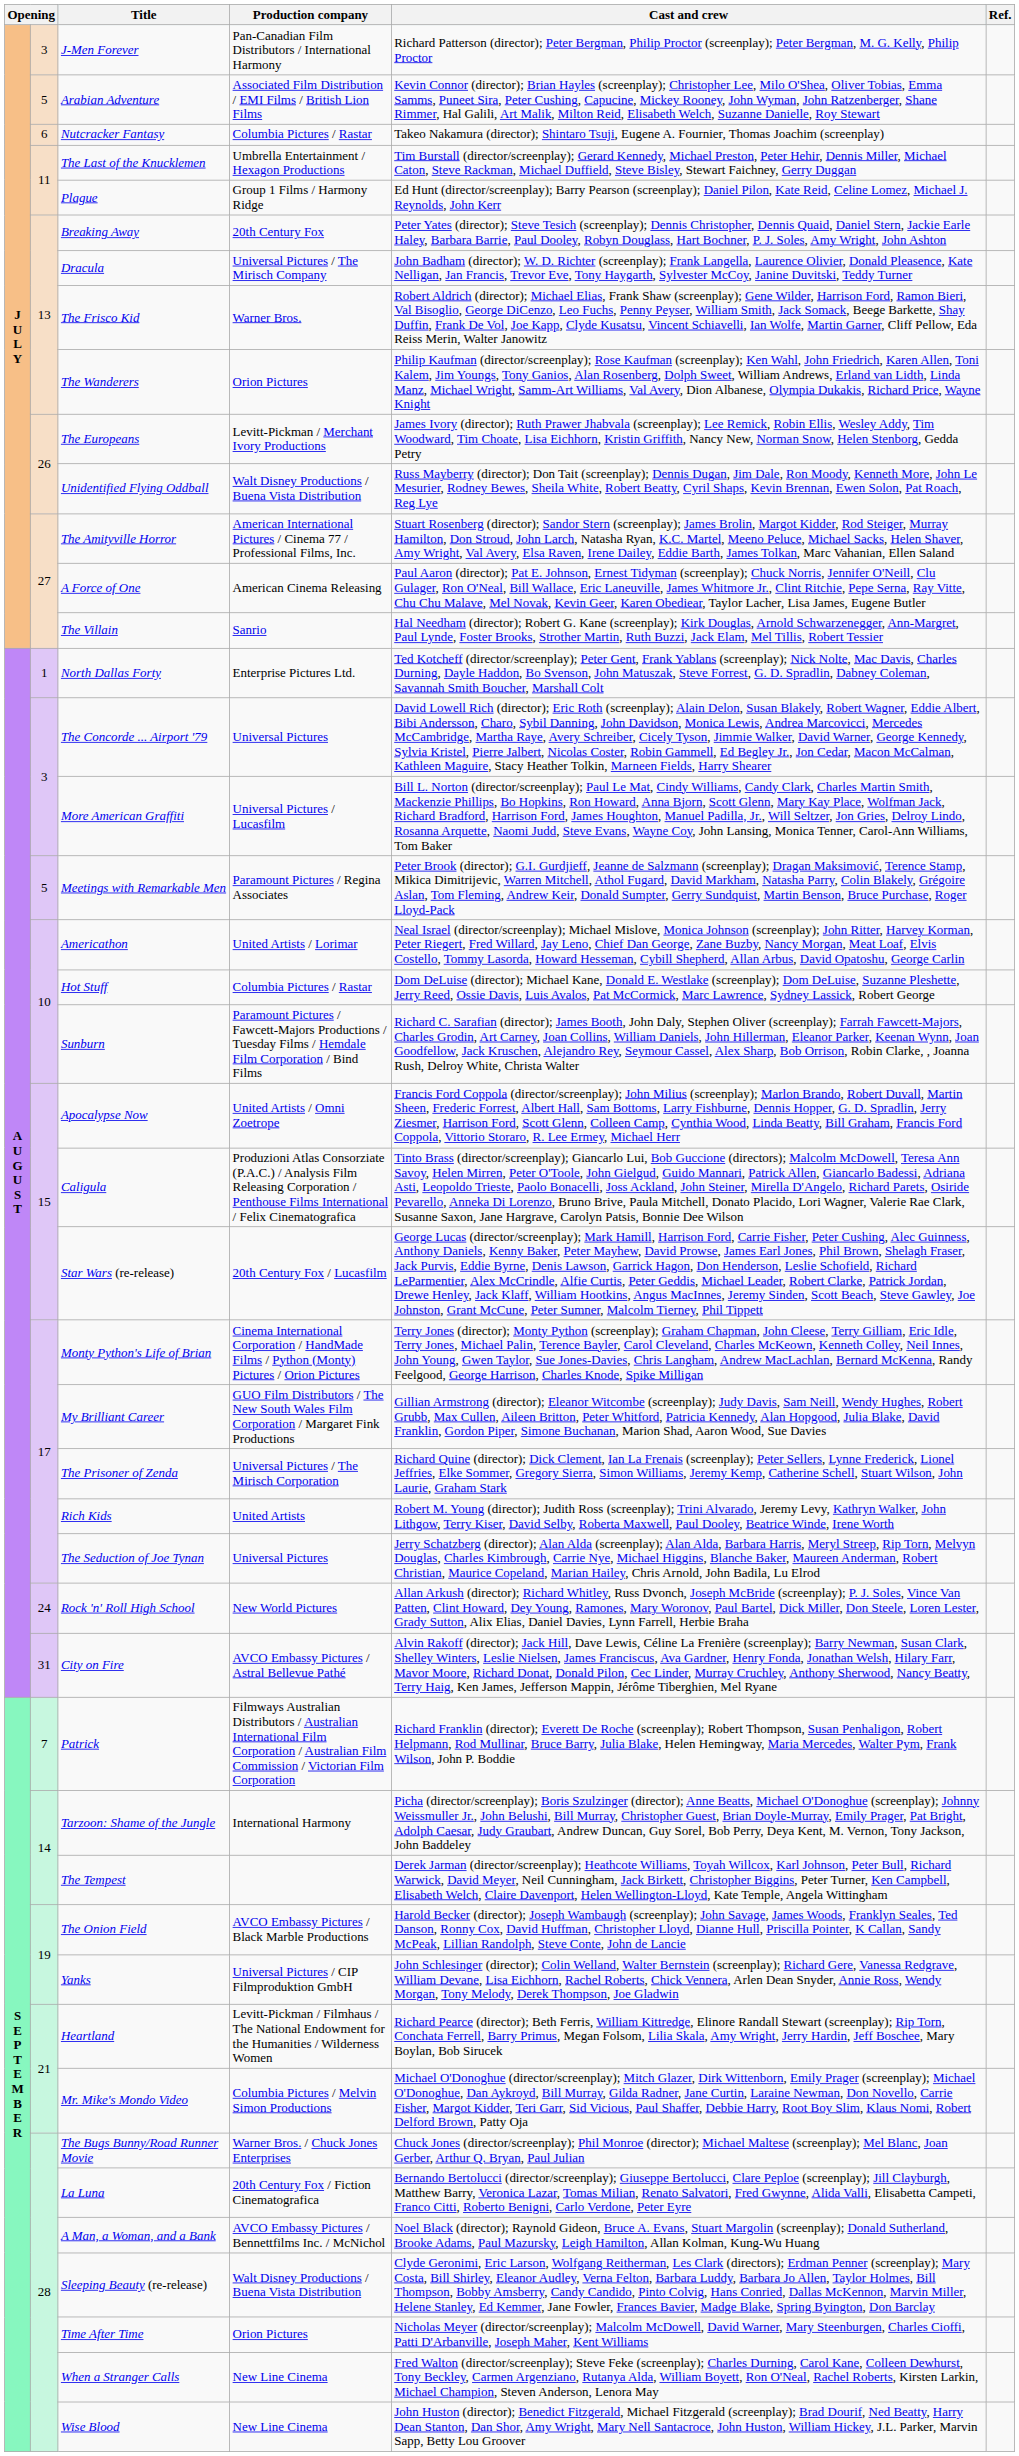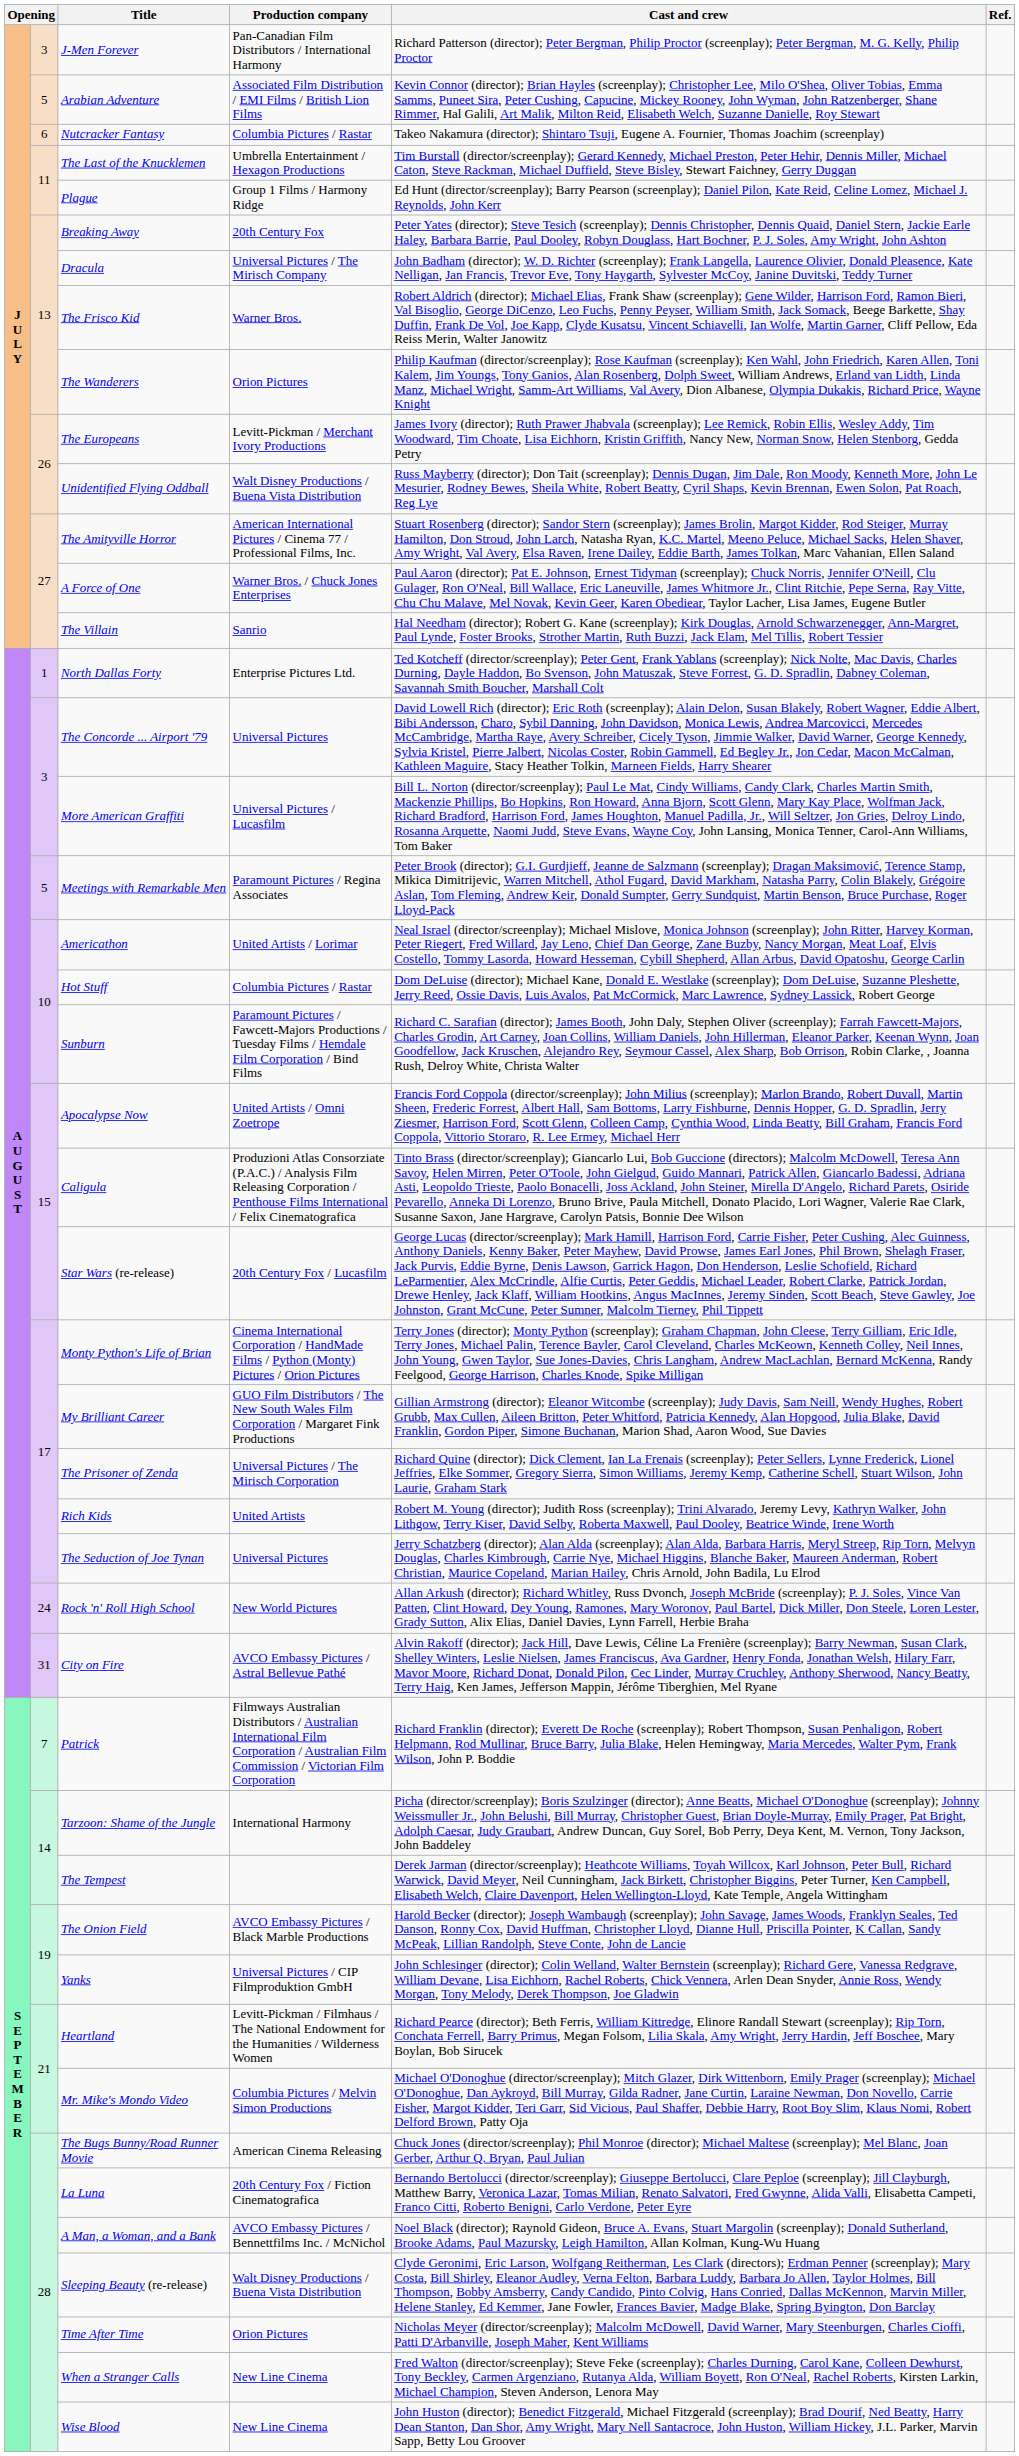A Force of One | Production company: American Cinema Releasing -> Warner Bros. / Chuck Jones Enterprises
The Bugs Bunny/Road Runner Movie | Production company: Warner Bros. / Chuck Jones Enterprises -> American Cinema Releasing
